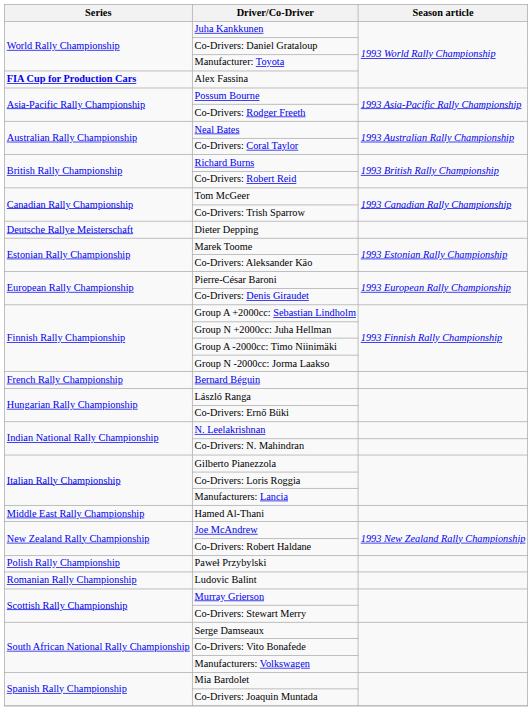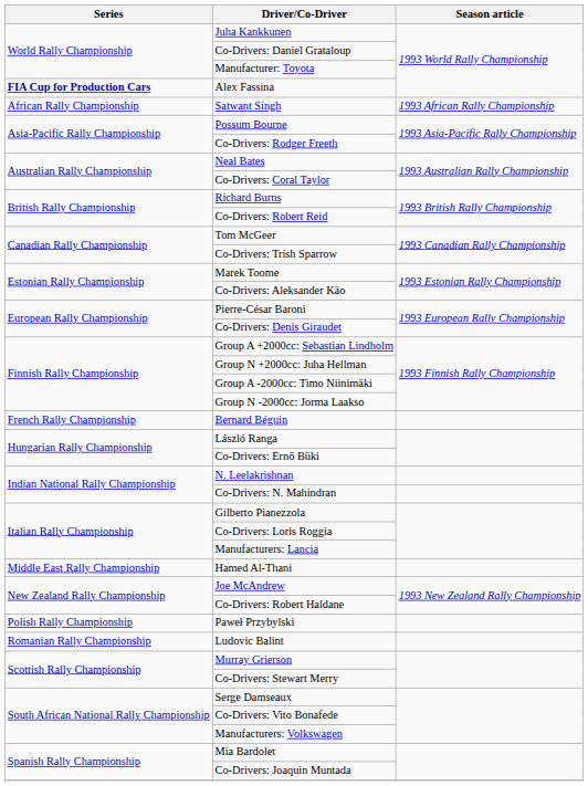+ row: African Rally Championship | Satwant Singh | 1993 African Rally Championship
- row: Deutsche Rallye Meisterschaft | Dieter Depping
